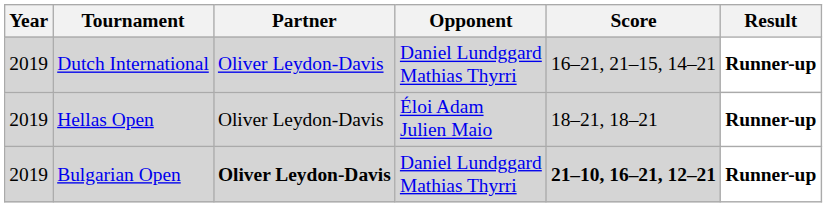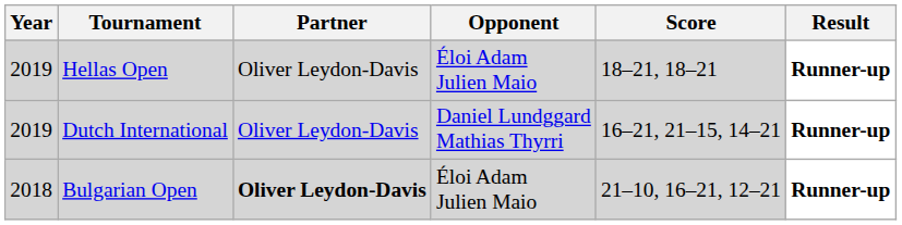rows swapped: Dutch International <-> Hellas Open
Bulgarian Open | Year: 2019 -> 2018
Bulgarian Open | Opponent: Daniel Lundggard Mathias Thyrri -> Éloi Adam Julien Maio
Bulgarian Open | Score: bold -> normal
